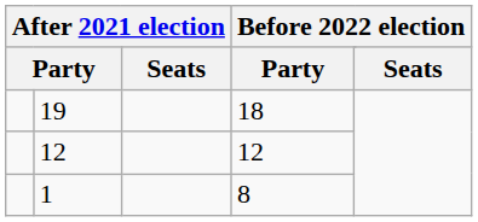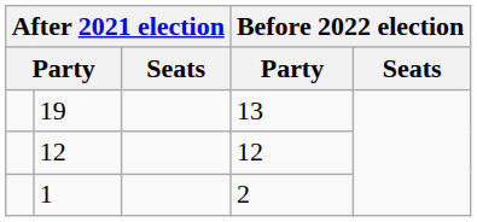19 | column 4: 18 -> 13
1 | column 4: 8 -> 2
